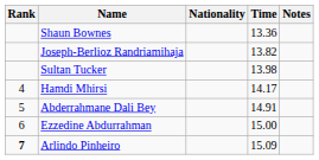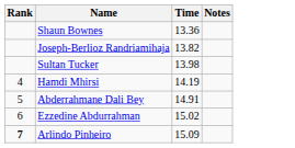- column: Nationality
Hamdi Mhirsi | Time: 14.17 -> 14.19
Ezzedine Abdurrahman | Time: 15.00 -> 15.02
